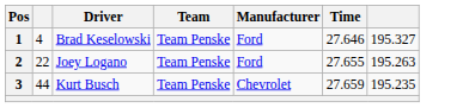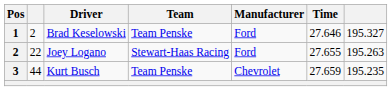Brad Keselowski | column 2: 4 -> 2
Joey Logano | Team: Team Penske -> Stewart-Haas Racing
